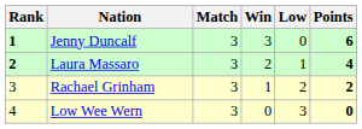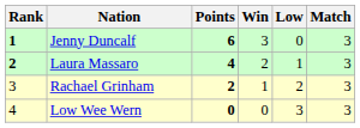columns swapped: Match <-> Points
